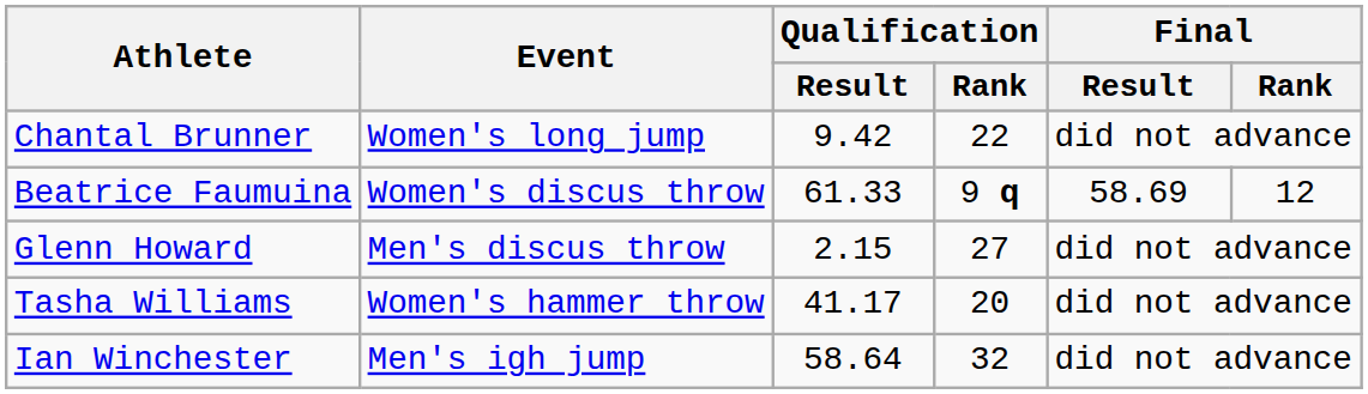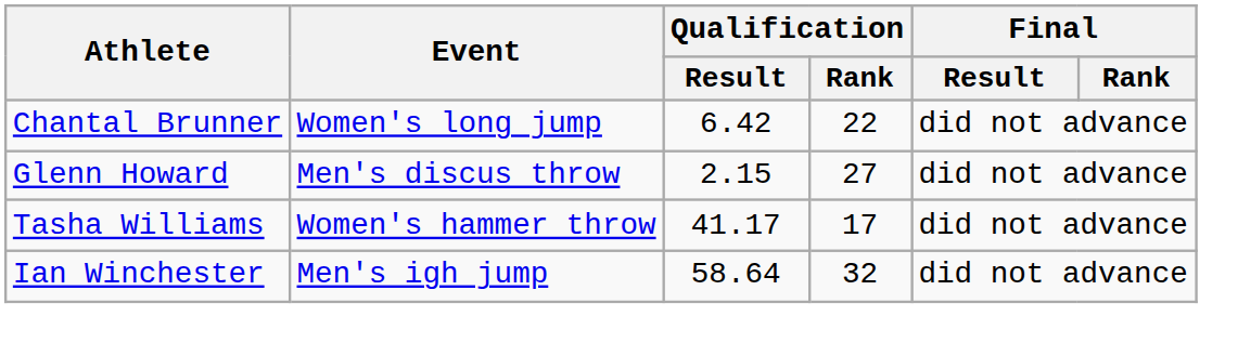Chantal Brunner | Qualification / Result: 9.42 -> 6.42
- row: Beatrice Faumuina | Women's discus throw | 61.33 | 9 q | 58.69 | 12
Tasha Williams | Qualification / Rank: 20 -> 17
